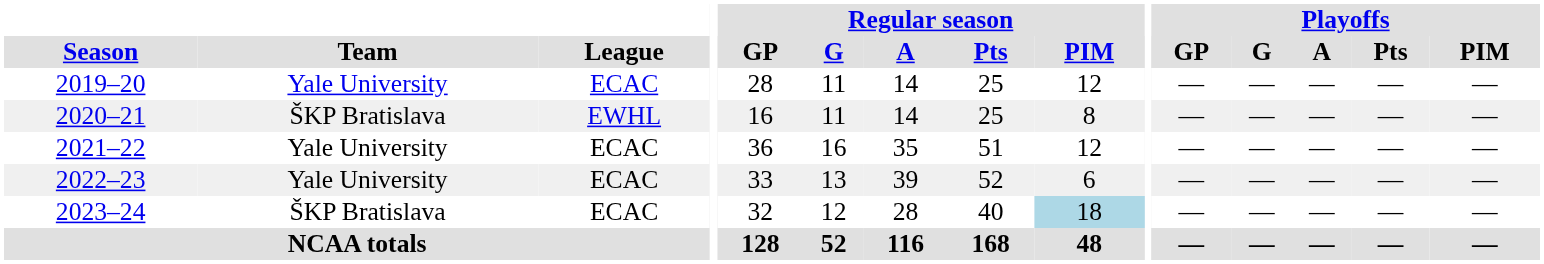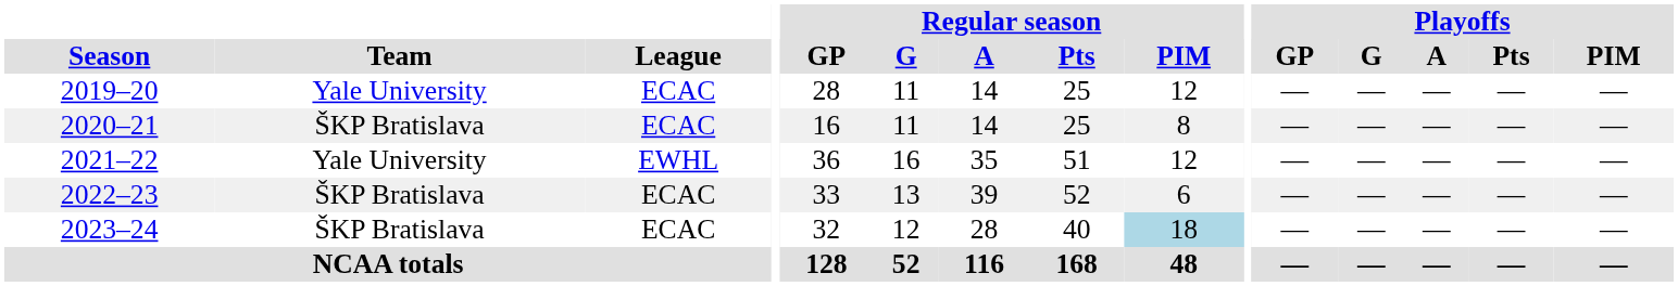2020–21 | League: EWHL -> ECAC
2021–22 | League: ECAC -> EWHL
2022–23 | Team: Yale University -> ŠKP Bratislava
